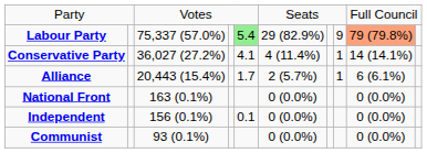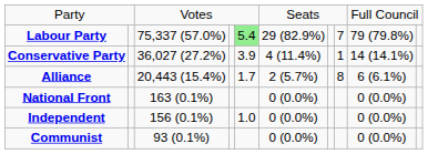Labour Party | column 8: 9 -> 7
Labour Party | column 9: lightsalmon background -> no background
Conservative Party | column 5: 4.1 -> 3.9
Alliance | column 8: 1 -> 8
Independent | column 5: 0.1 -> 1.0
